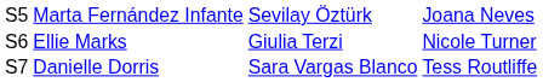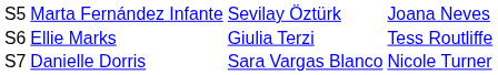Ellie Marks | column 4: Nicole Turner -> Tess Routliffe
Danielle Dorris | column 4: Tess Routliffe -> Nicole Turner
